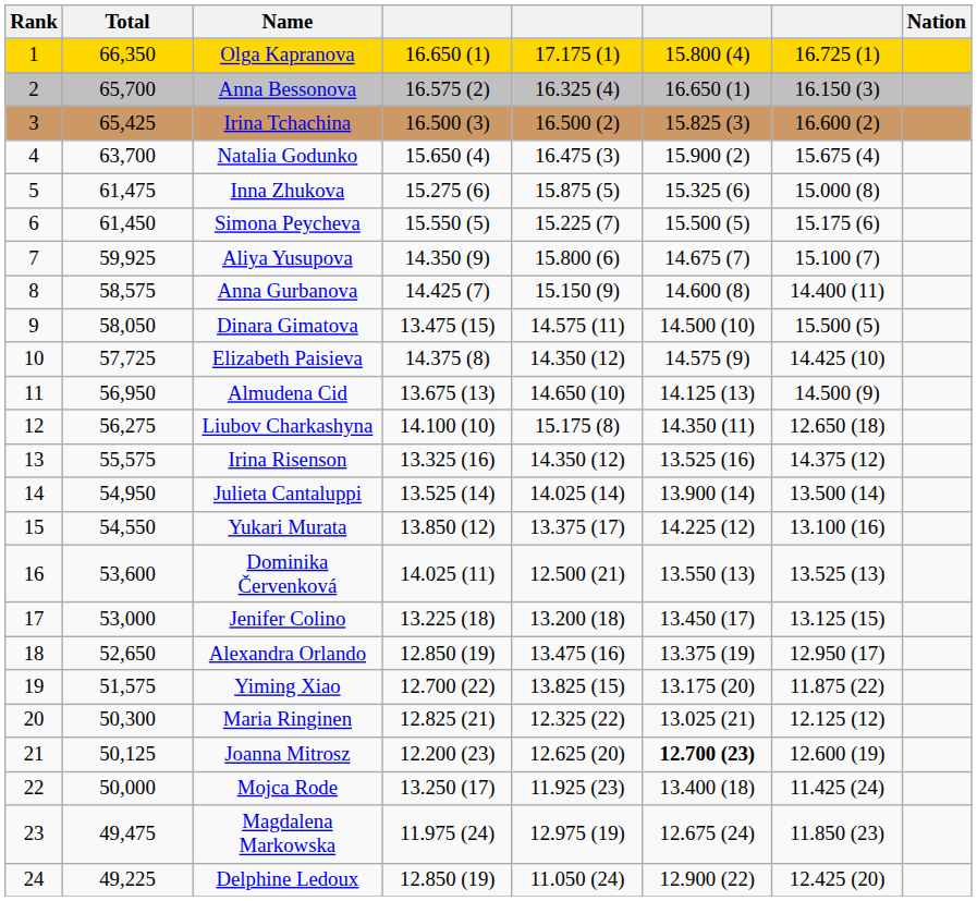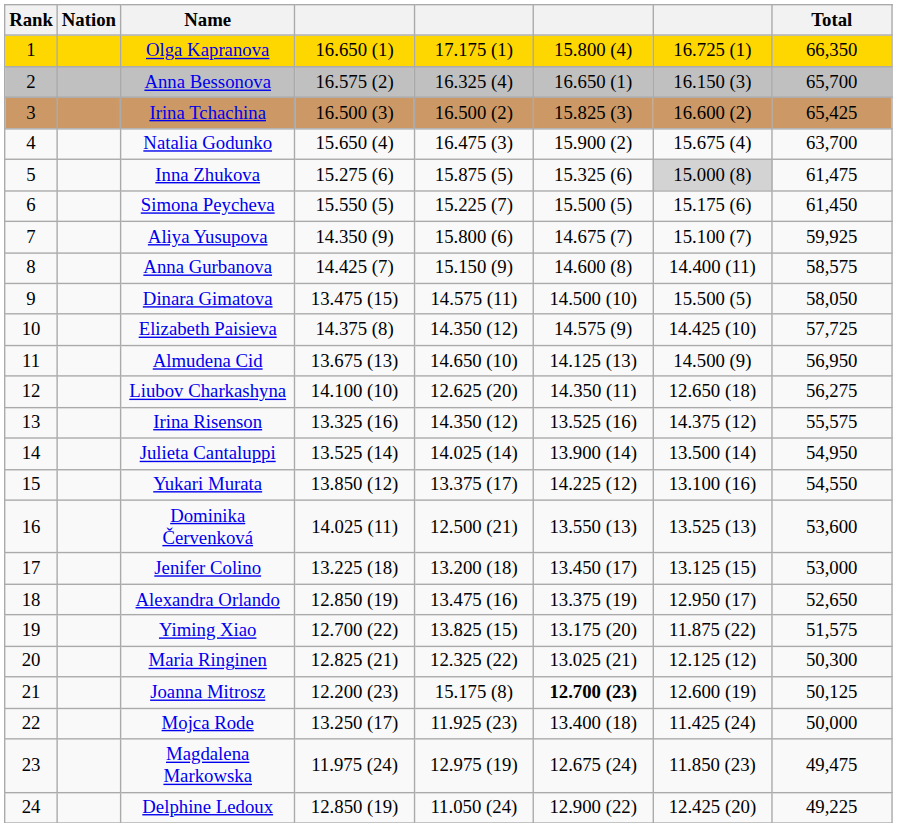columns swapped: Nation <-> Total
Inna Zhukova | column 7: no background -> lightgrey background
Liubov Charkashyna | column 5: 15.175 (8) -> 12.625 (20)
Joanna Mitrosz | column 5: 12.625 (20) -> 15.175 (8)
